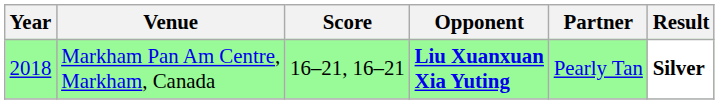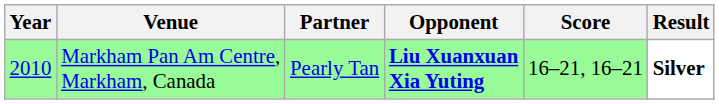columns swapped: Partner <-> Score
Markham Pan Am Centre, Markham, Canada | Year: 2018 -> 2010
